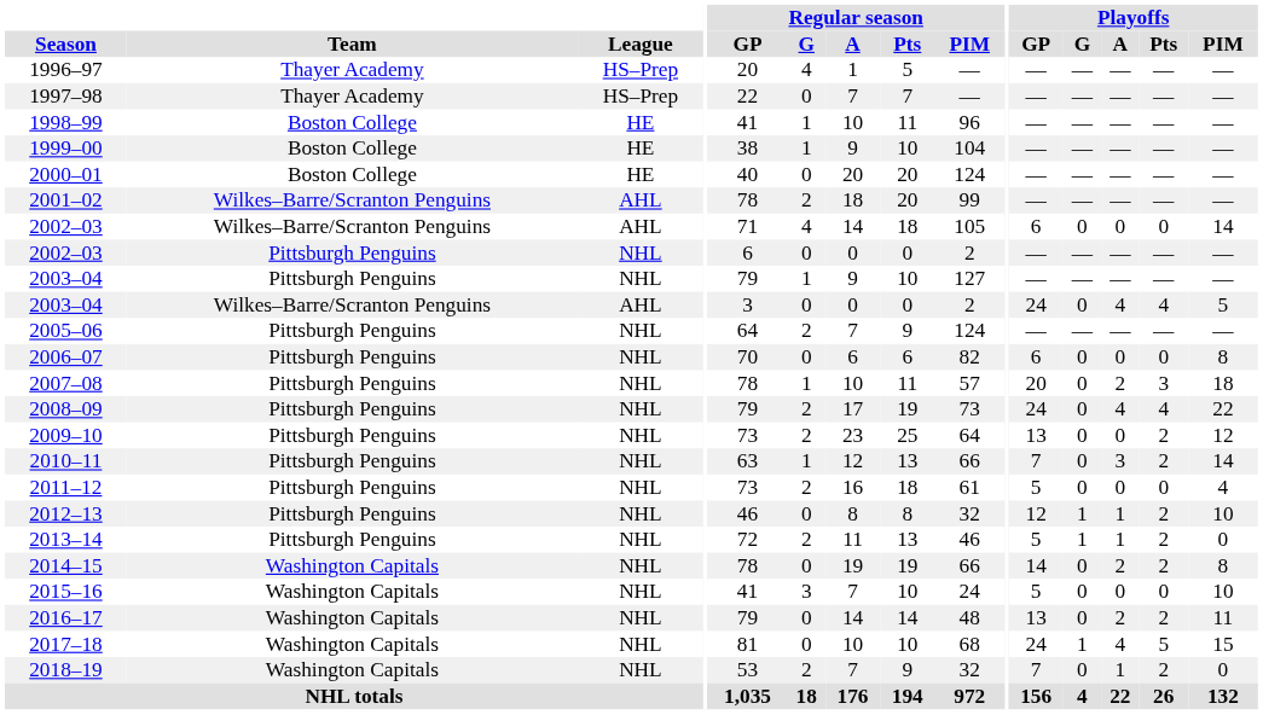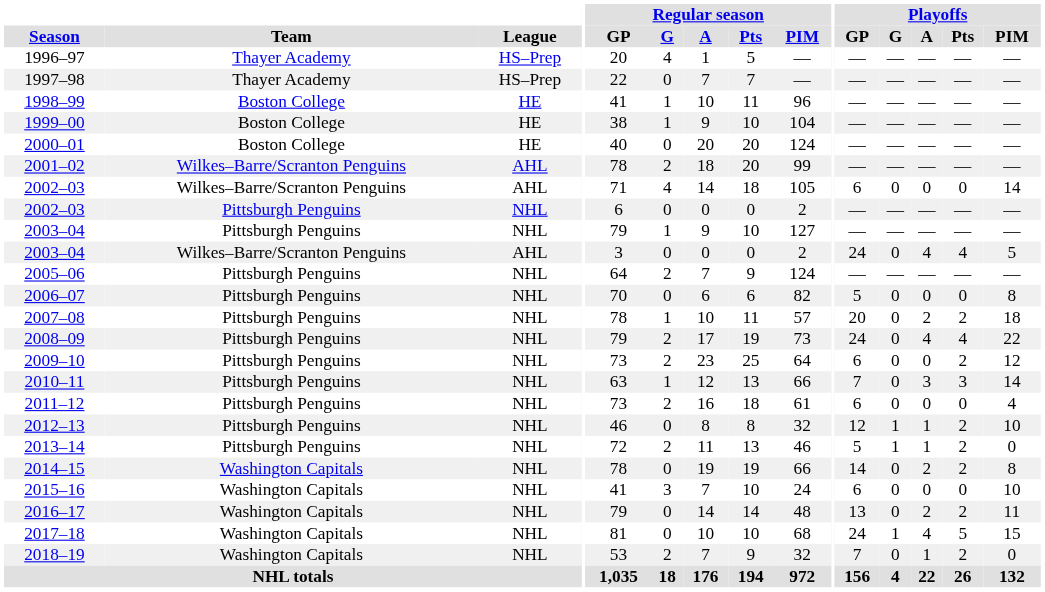2006–07 | Playoffs / GP: 6 -> 5
2007–08 | Playoffs / Pts: 3 -> 2
2009–10 | Playoffs / GP: 13 -> 6
2010–11 | Playoffs / Pts: 2 -> 3
2011–12 | Playoffs / GP: 5 -> 6
2015–16 | Playoffs / GP: 5 -> 6
